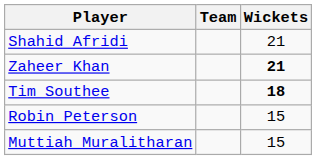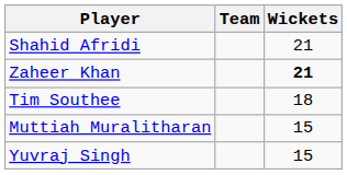Tim Southee | Wickets: bold -> normal
- row: Robin Peterson | 15
+ row: Yuvraj Singh | 15
